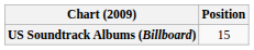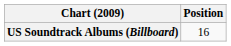US Soundtrack Albums (Billboard) | Position: 15 -> 16
